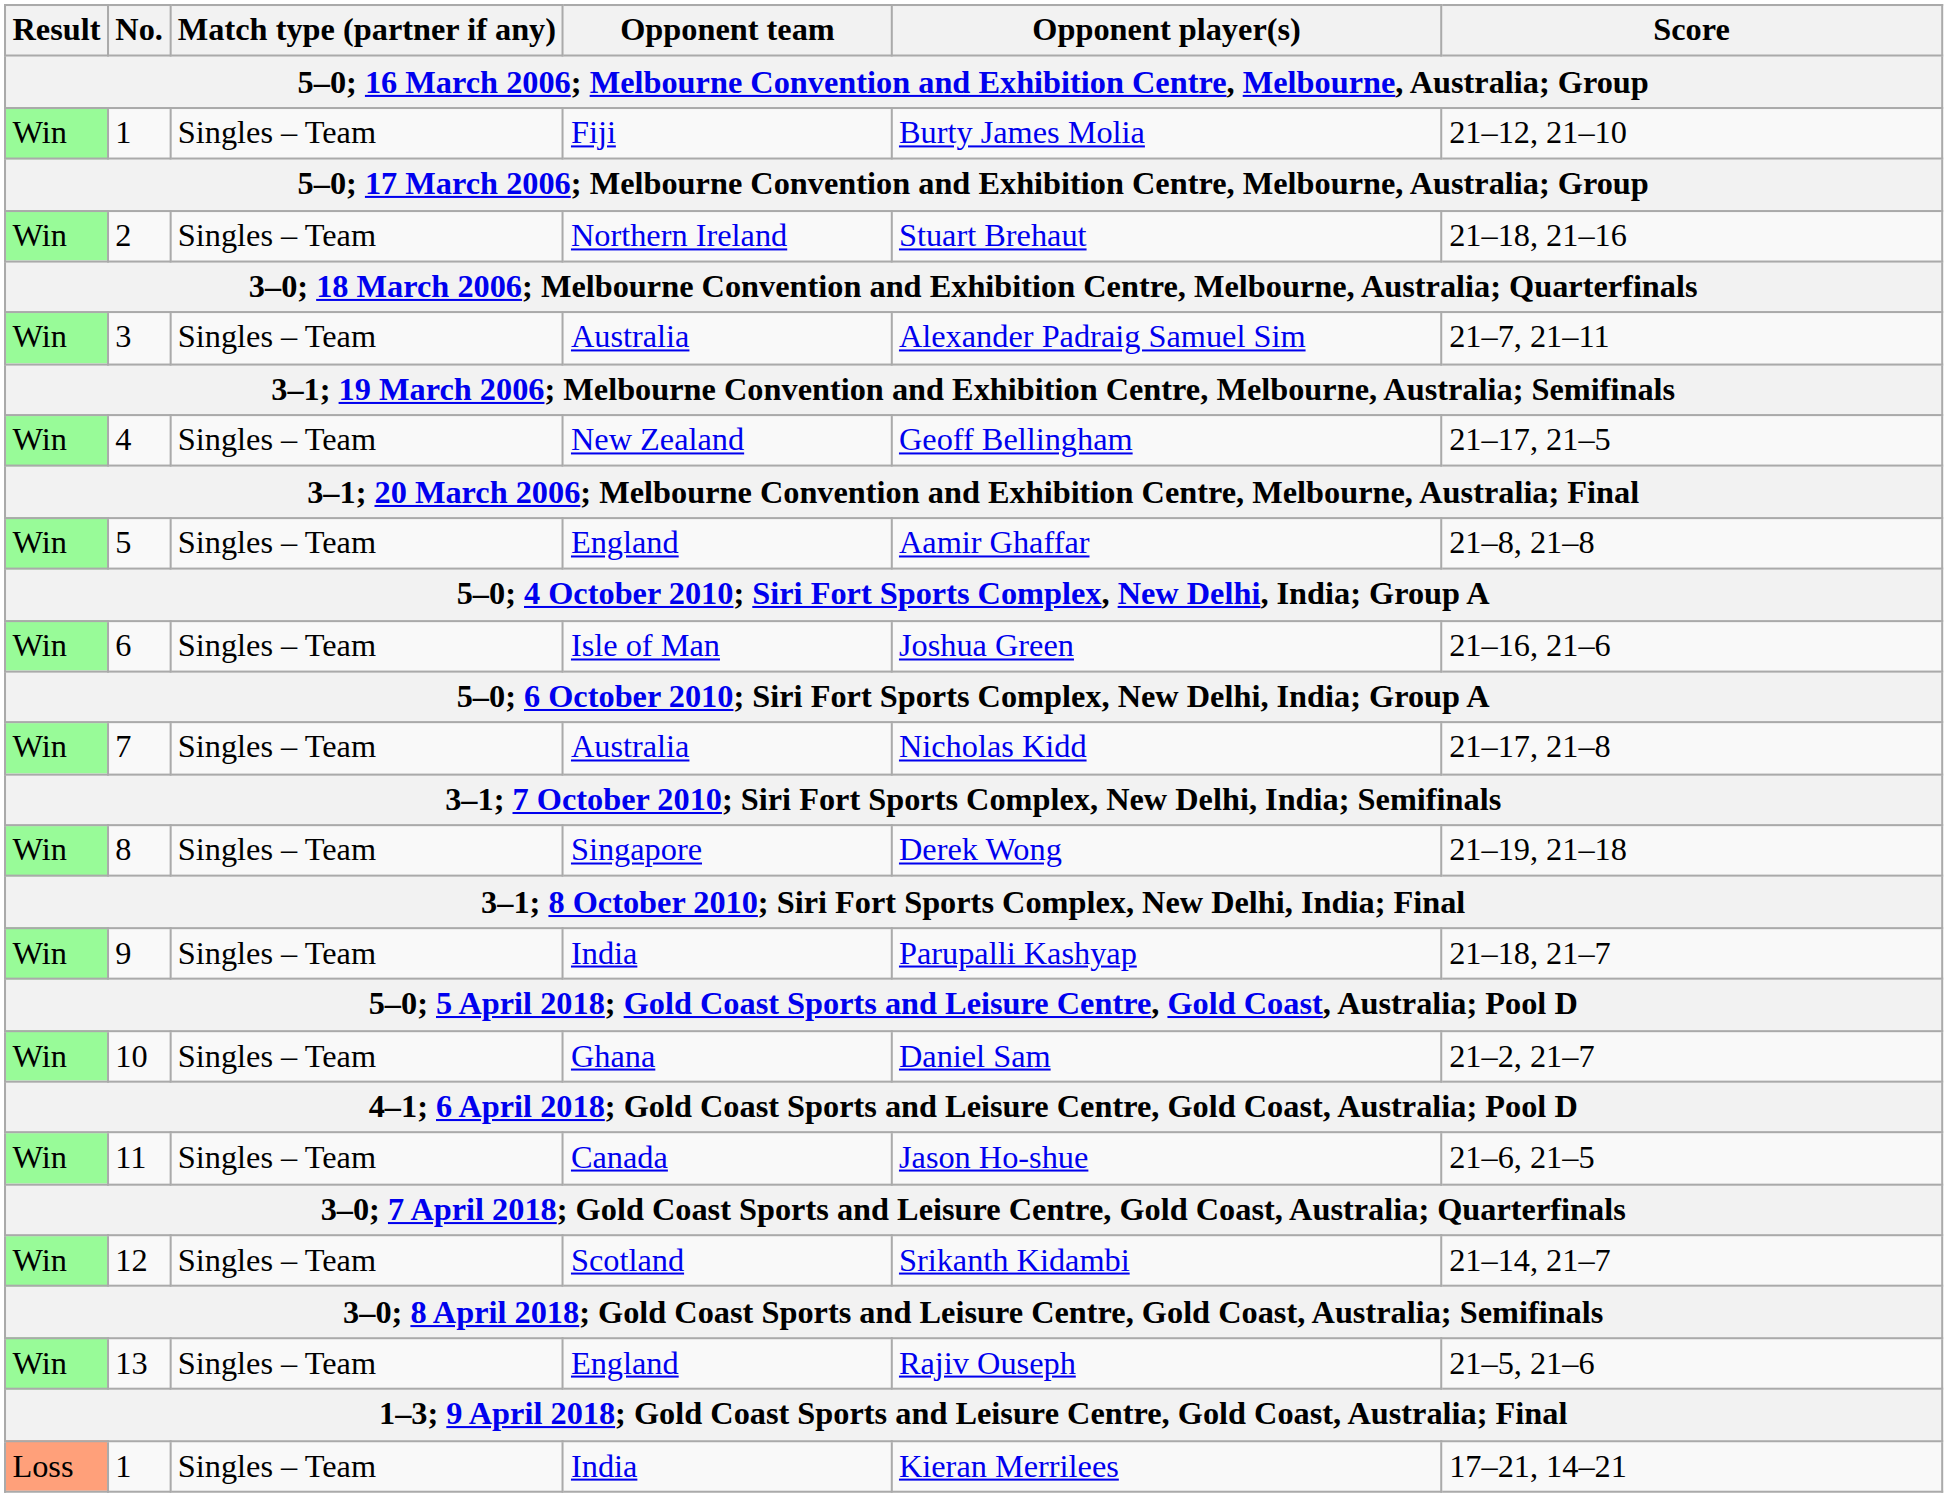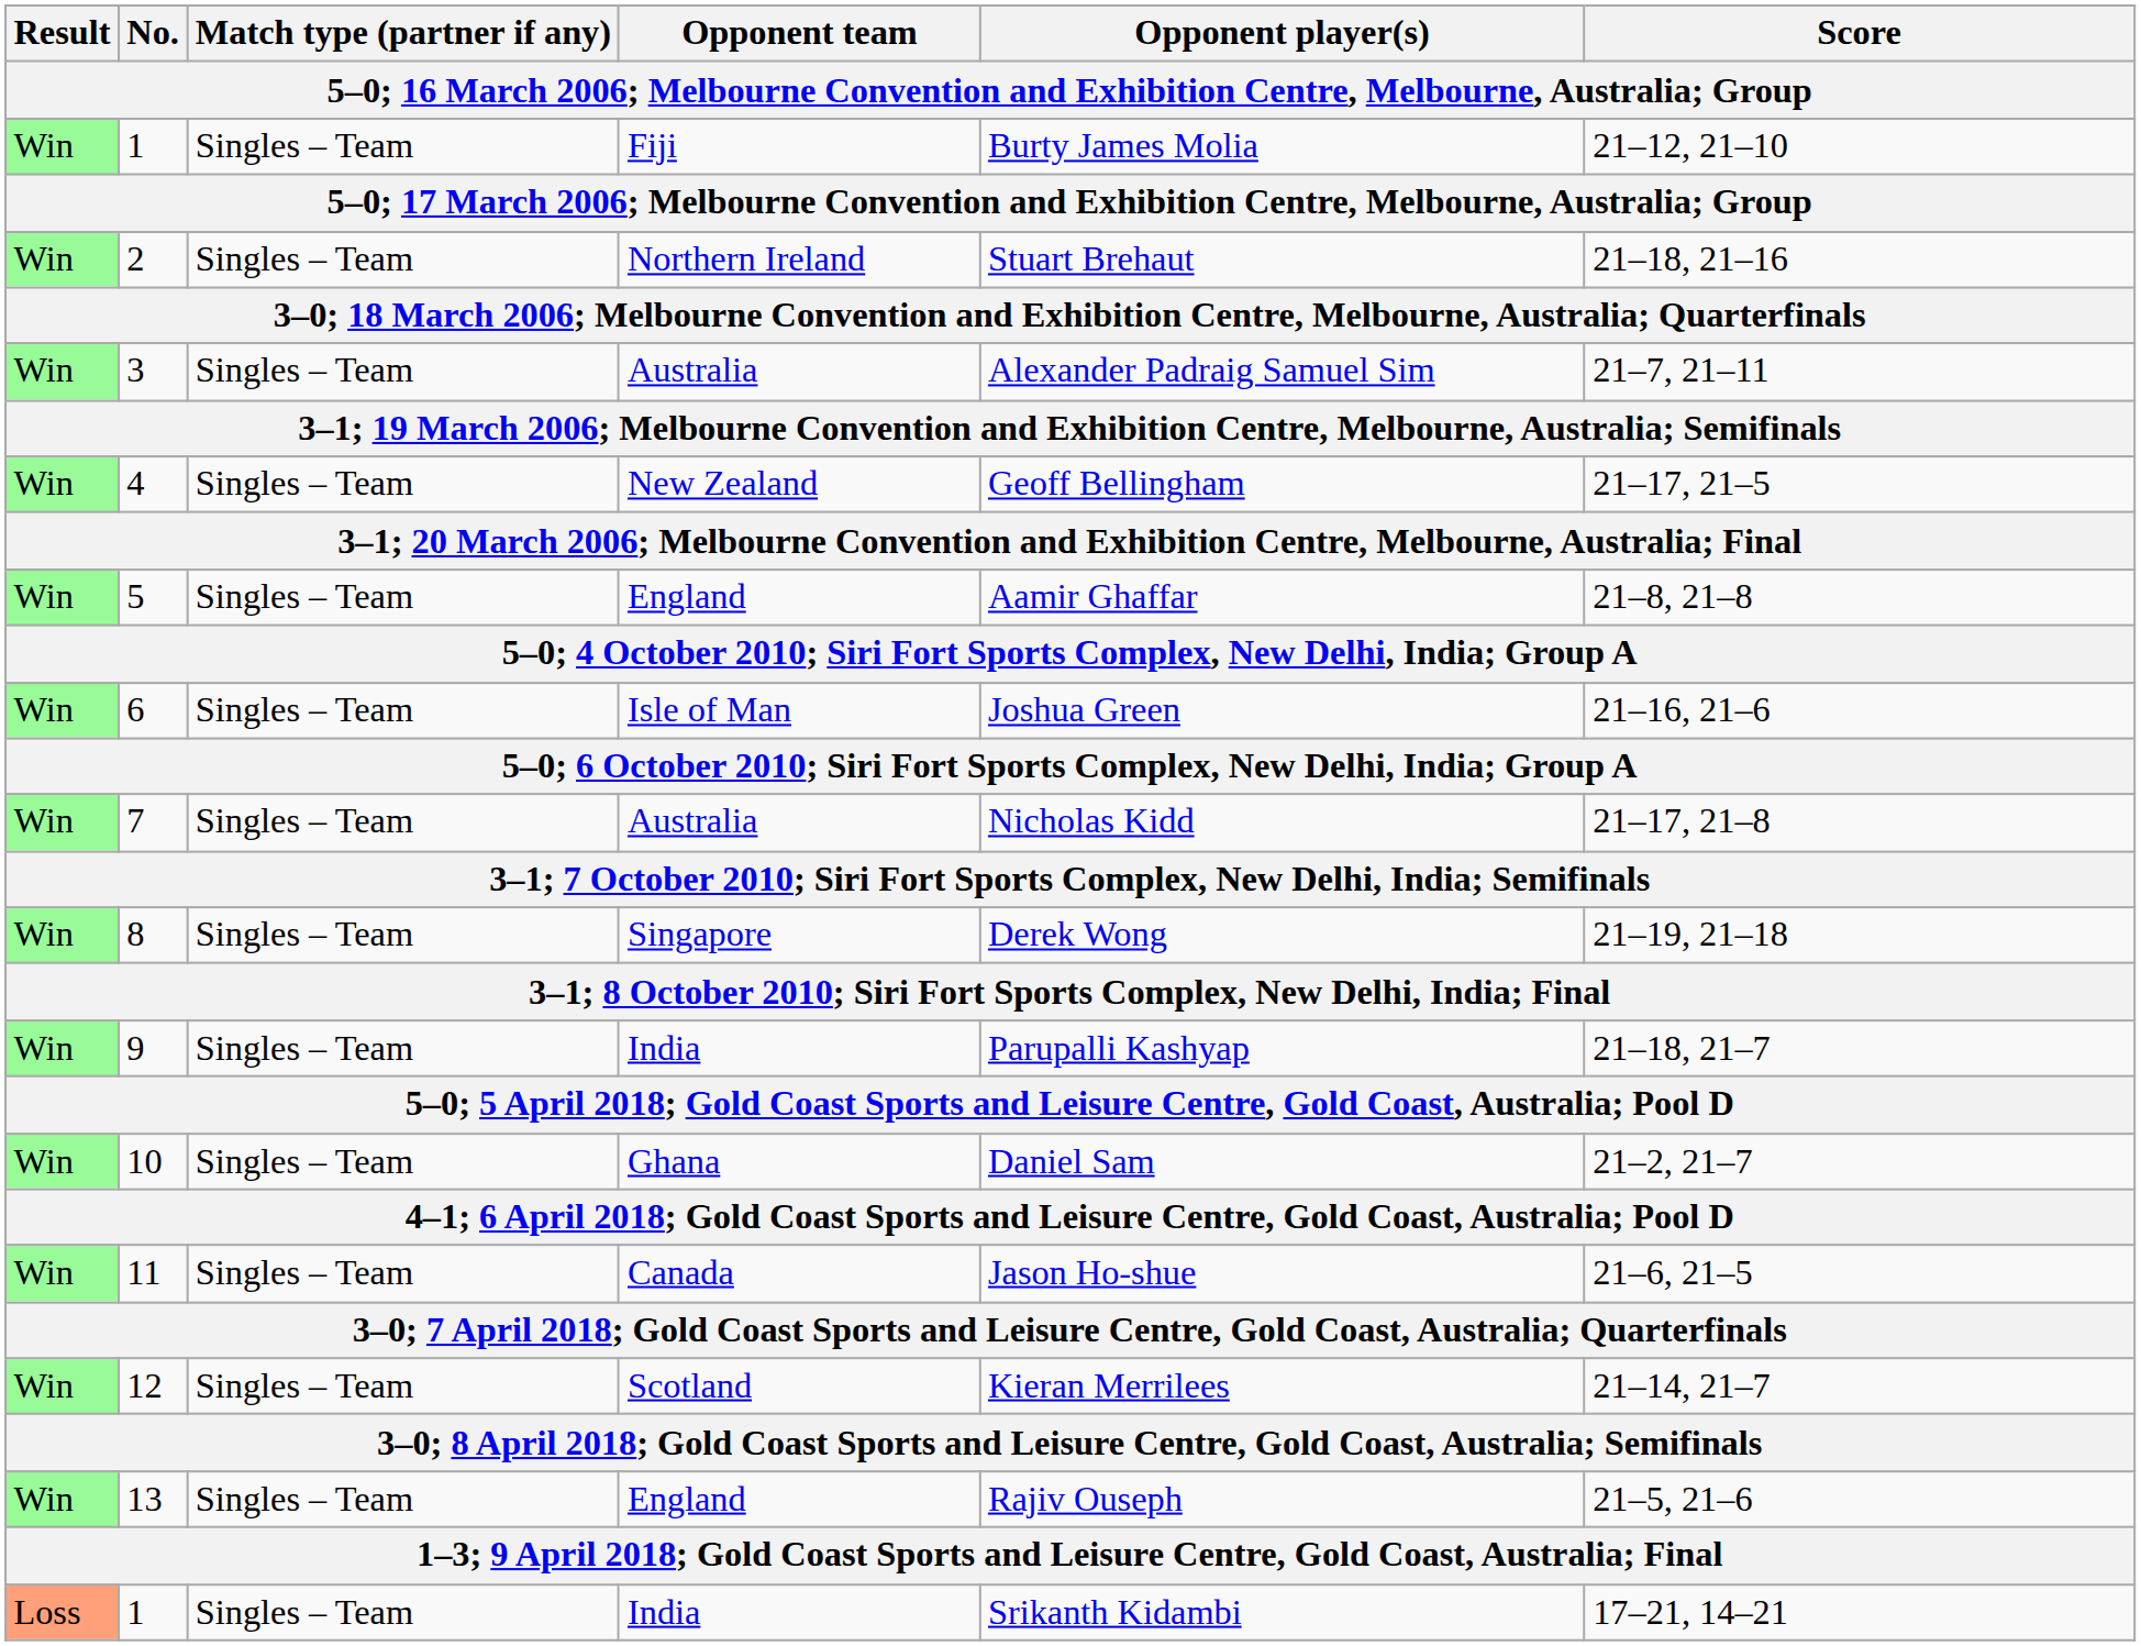12 | Opponent player(s): Srikanth Kidambi -> Kieran Merrilees
1 / India | Opponent player(s): Kieran Merrilees -> Srikanth Kidambi
